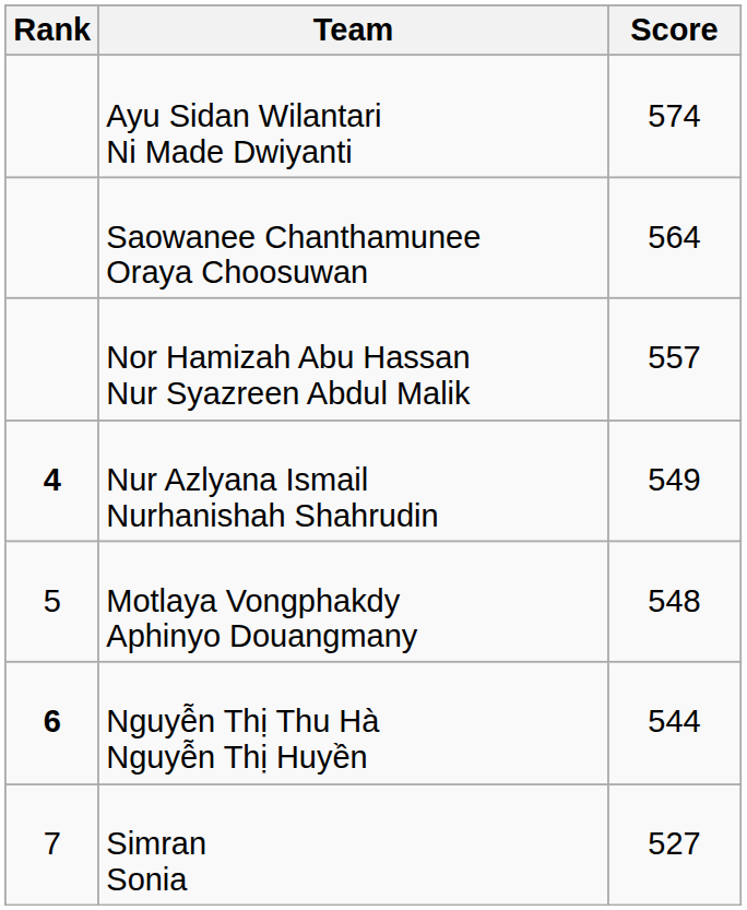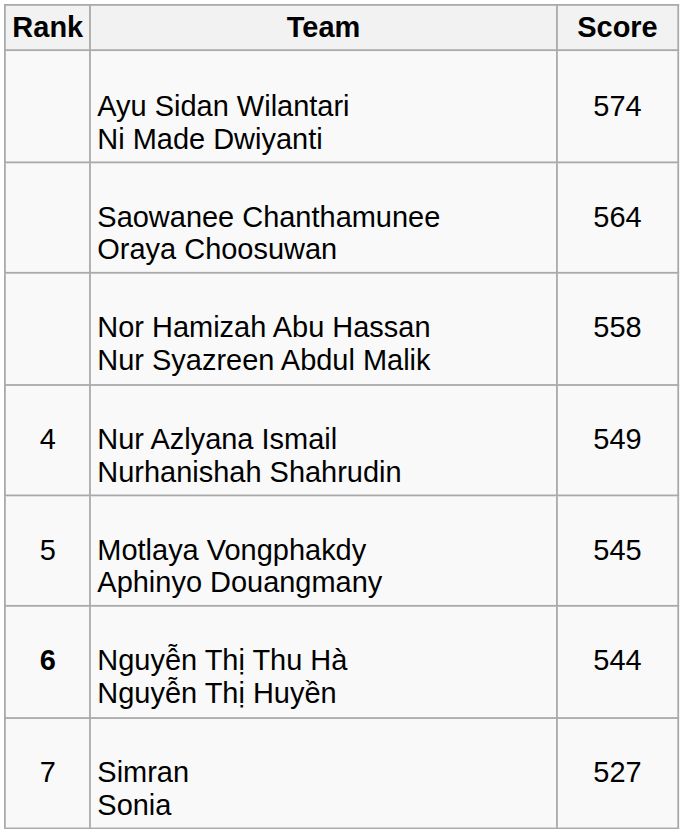Nor Hamizah Abu Hassan Nur Syazreen Abdul Malik | Score: 557 -> 558
Nur Azlyana Ismail Nurhanishah Shahrudin | Rank: bold -> normal
Motlaya Vongphakdy Aphinyo Douangmany | Score: 548 -> 545
